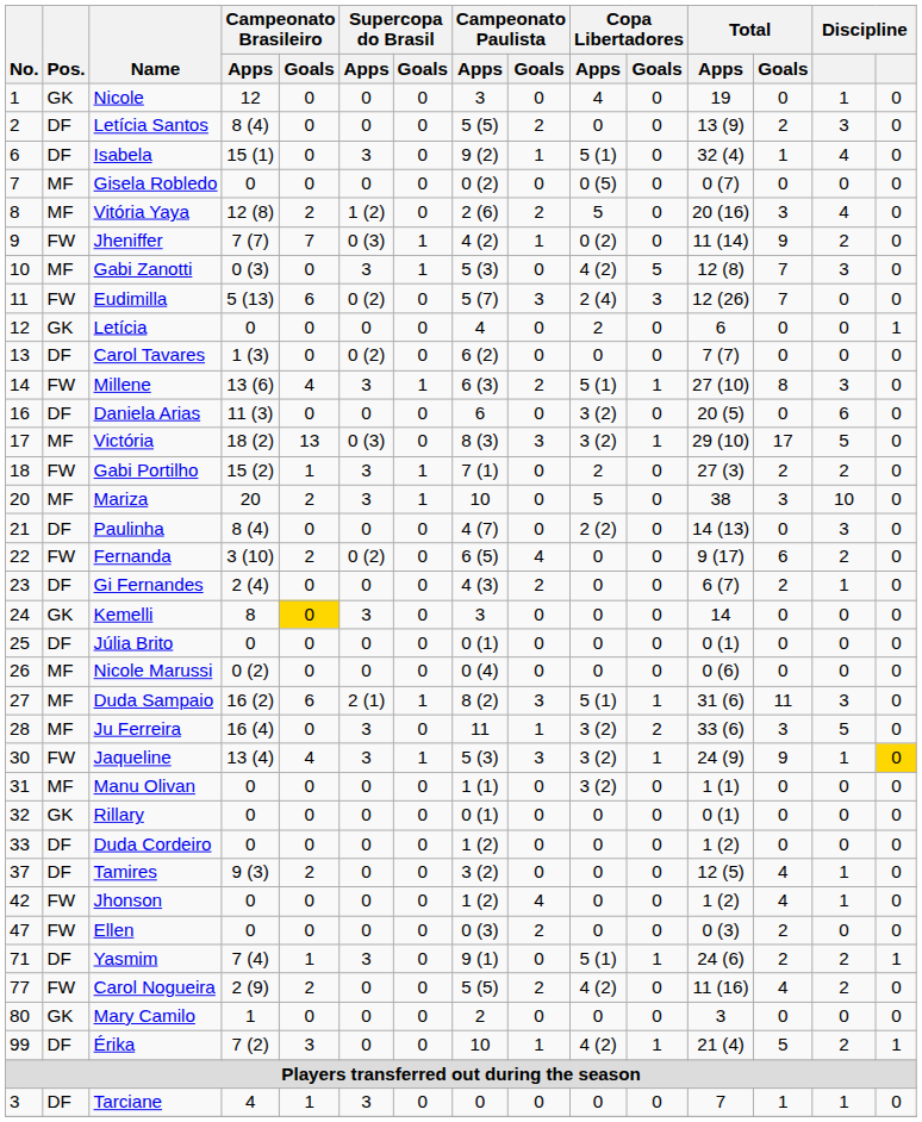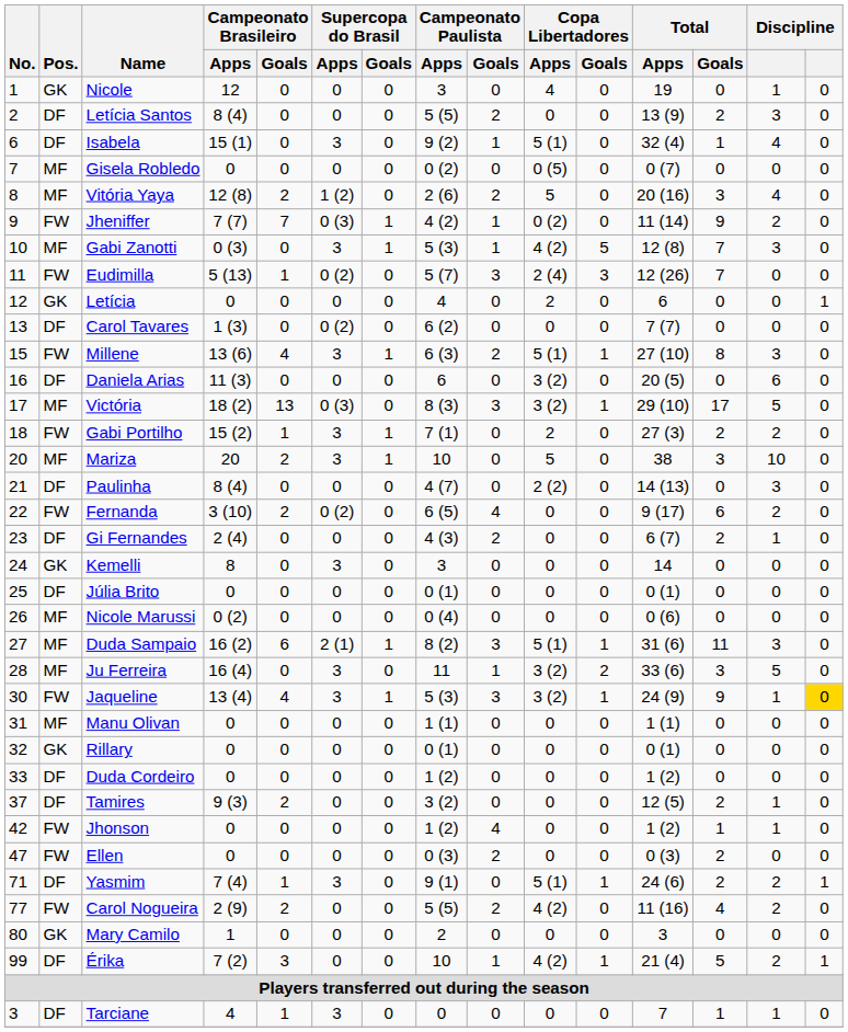Gabi Zanotti | Campeonato Paulista / Goals: 0 -> 1
Eudimilla | Campeonato Brasileiro / Goals: 6 -> 1
Millene | No.: 14 -> 15
Kemelli | Campeonato Brasileiro / Goals: gold background -> no background
Manu Olivan | Copa Libertadores / Apps: 3 (2) -> 0
Tamires | Total / Goals: 4 -> 2
Jhonson | Total / Goals: 4 -> 1
